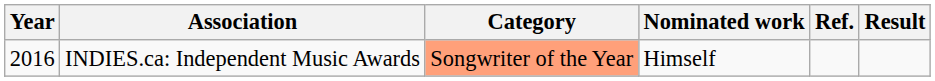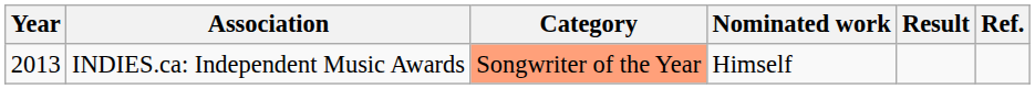columns swapped: Result <-> Ref.
INDIES.ca: Independent Music Awards | Year: 2016 -> 2013
